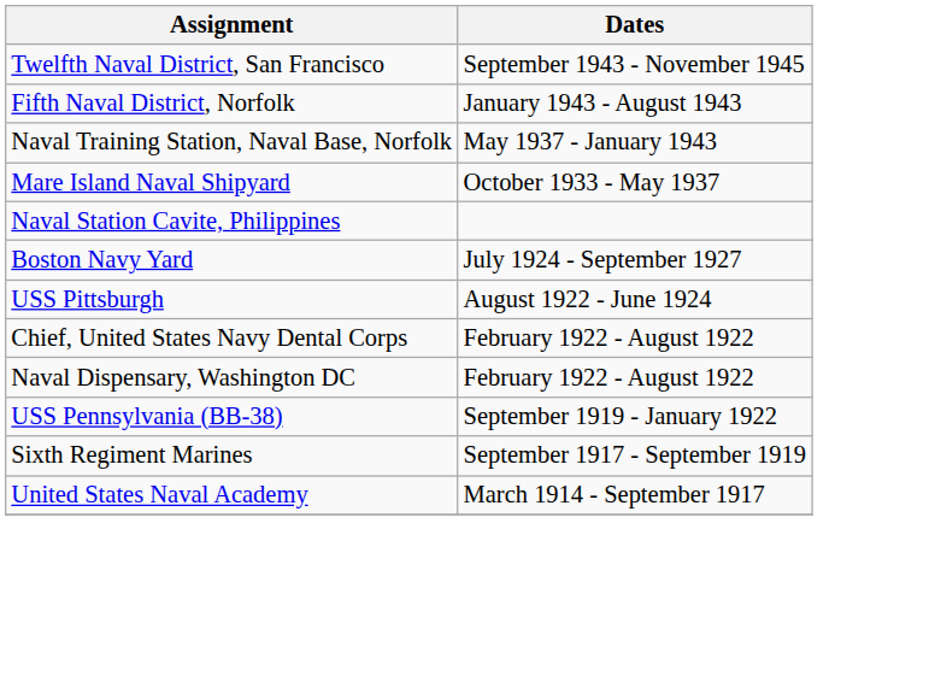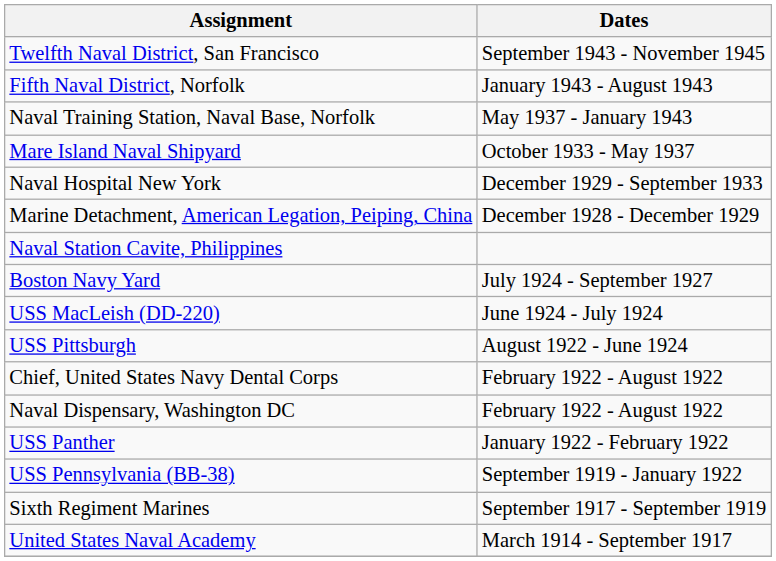+ row: Naval Hospital New York | December 1929 - September 1933
+ row: Marine Detachment, American Legation, Peiping, China | December 1928 - December 1929
+ row: USS MacLeish (DD-220) | June 1924 - July 1924
+ row: USS Panther | January 1922 - February 1922
